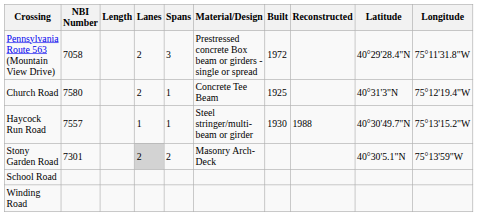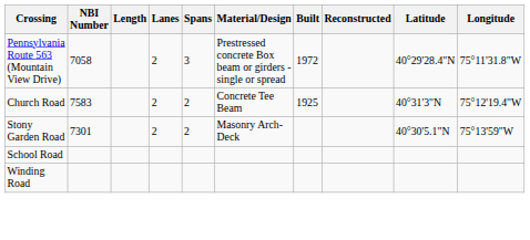Church Road | NBI Number: 7580 -> 7583
Church Road | Spans: 1 -> 2
- row: Haycock Run Road | 7557 | 1 | 1 | Steel stringer/multi-beam or girder | 1930 | 1988 | 40°30'49.7"N | 75°13'15.2"W
Stony Garden Road | Lanes: lightgrey background -> no background
